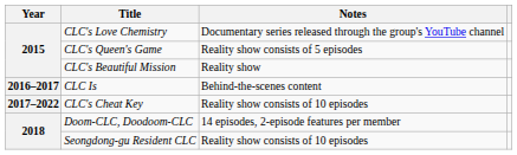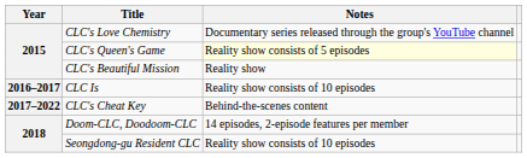CLC's Queen's Game | Notes: no background -> lightyellow background
CLC Is | Notes: Behind-the-scenes content -> Reality show consists of 10 episodes
CLC's Cheat Key | Notes: Reality show consists of 10 episodes -> Behind-the-scenes content
